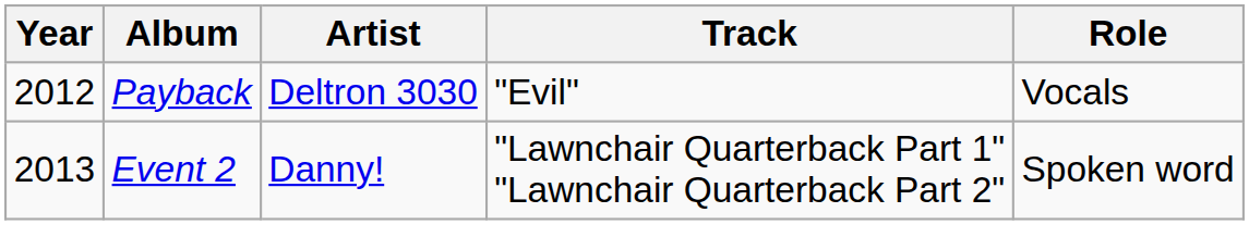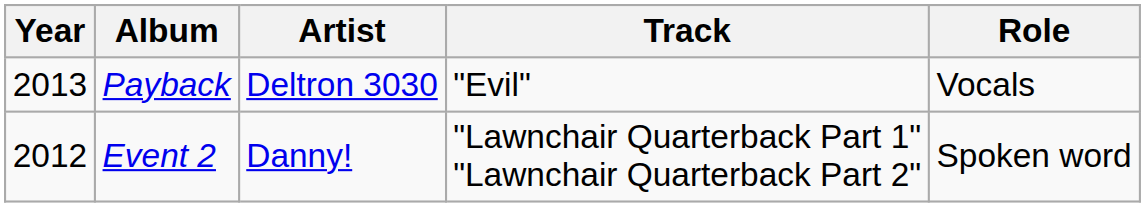Payback | Year: 2012 -> 2013
Event 2 | Year: 2013 -> 2012
